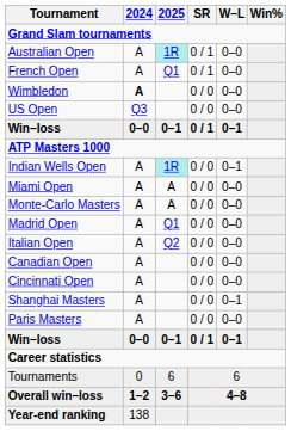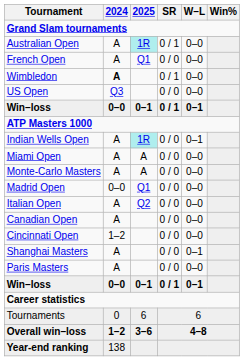French Open | SR: 0 / 1 -> 0 / 0
Wimbledon | SR: 0 / 0 -> 0 / 1
Madrid Open | 2024: A -> 0–0
Cincinnati Open | 2024: A -> 1–2
